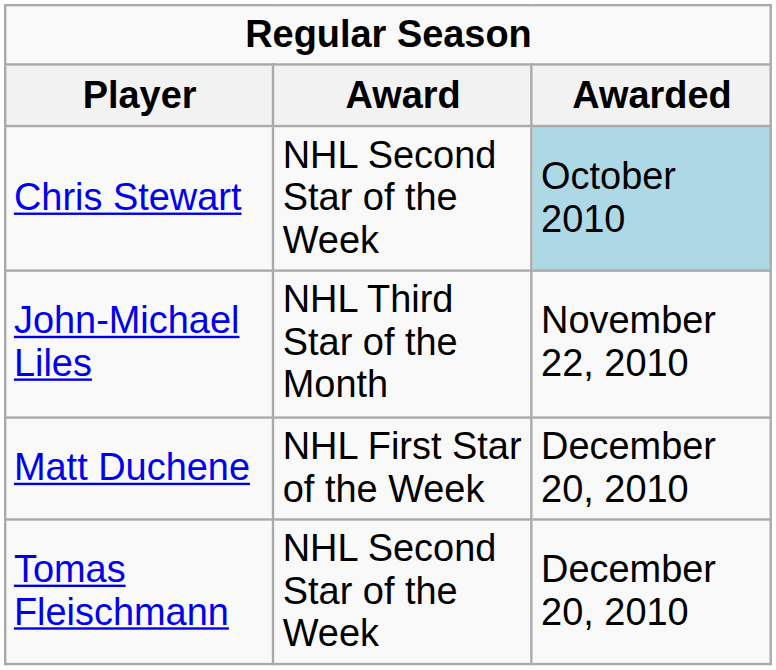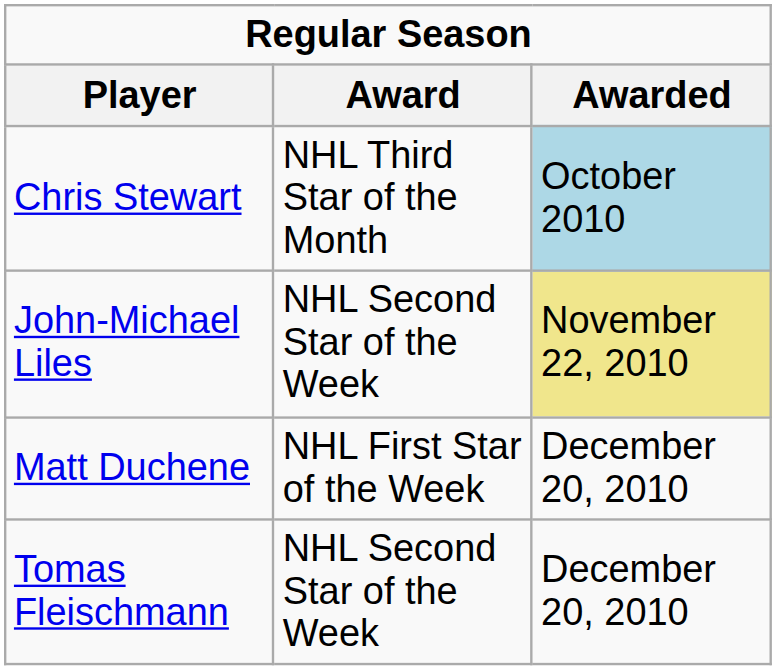Chris Stewart | Award: NHL Second Star of the Week -> NHL Third Star of the Month
John-Michael Liles | Award: NHL Third Star of the Month -> NHL Second Star of the Week
John-Michael Liles | Awarded: no background -> khaki background
